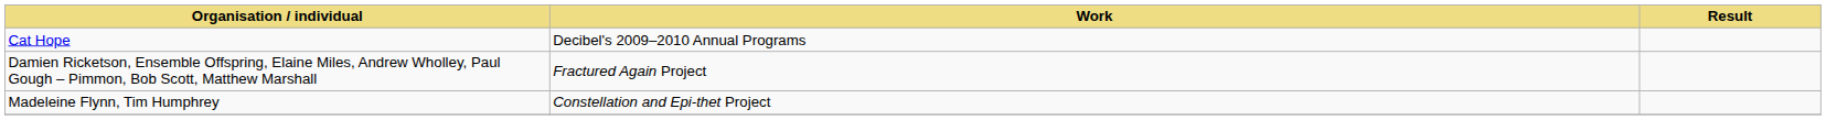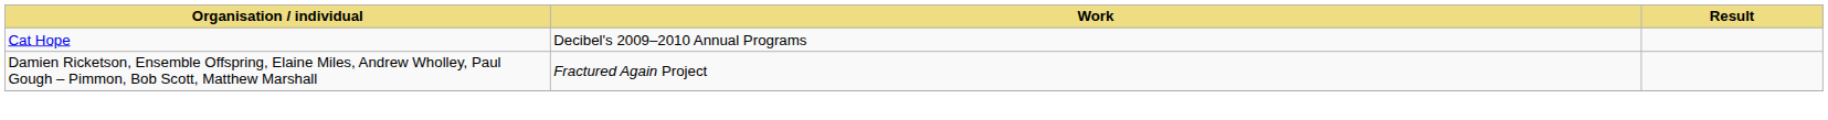- row: Madeleine Flynn, Tim Humphrey | Constellation and Epi-thet Project
